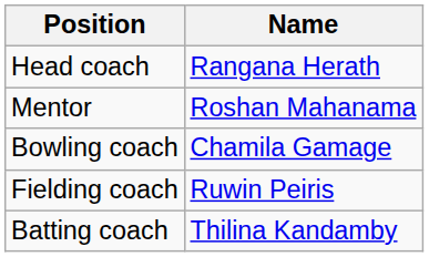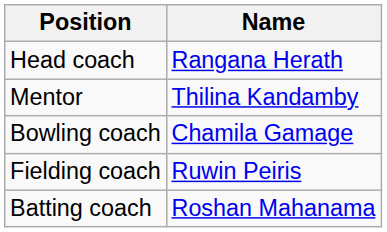Mentor | Name: Roshan Mahanama -> Thilina Kandamby
Batting coach | Name: Thilina Kandamby -> Roshan Mahanama
